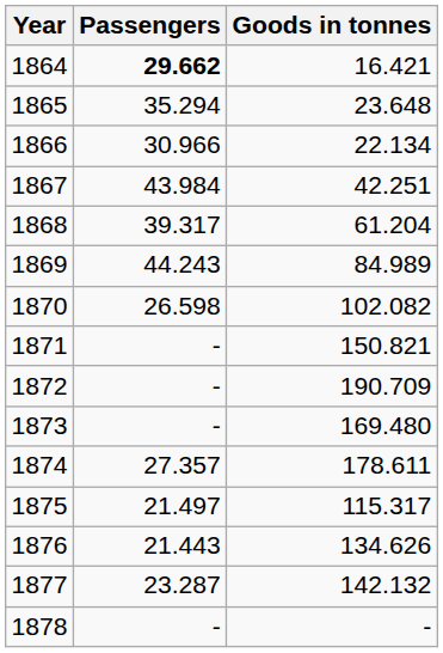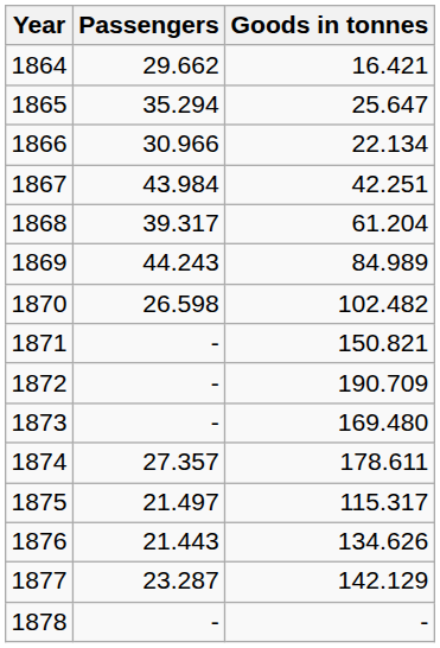1864 | Passengers: bold -> normal
1865 | Goods in tonnes: 23.648 -> 25.647
1870 | Goods in tonnes: 102.082 -> 102.482
1877 | Goods in tonnes: 142.132 -> 142.129
